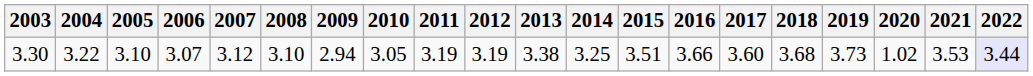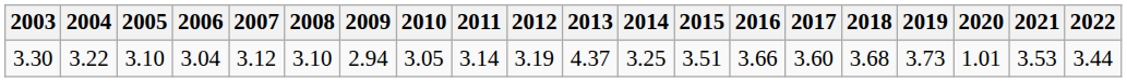3.30 | 2006: 3.07 -> 3.04
3.30 | 2011: 3.19 -> 3.14
3.30 | 2013: 3.38 -> 4.37
3.30 | 2020: 1.02 -> 1.01
3.30 | 2022: lavender background -> no background
